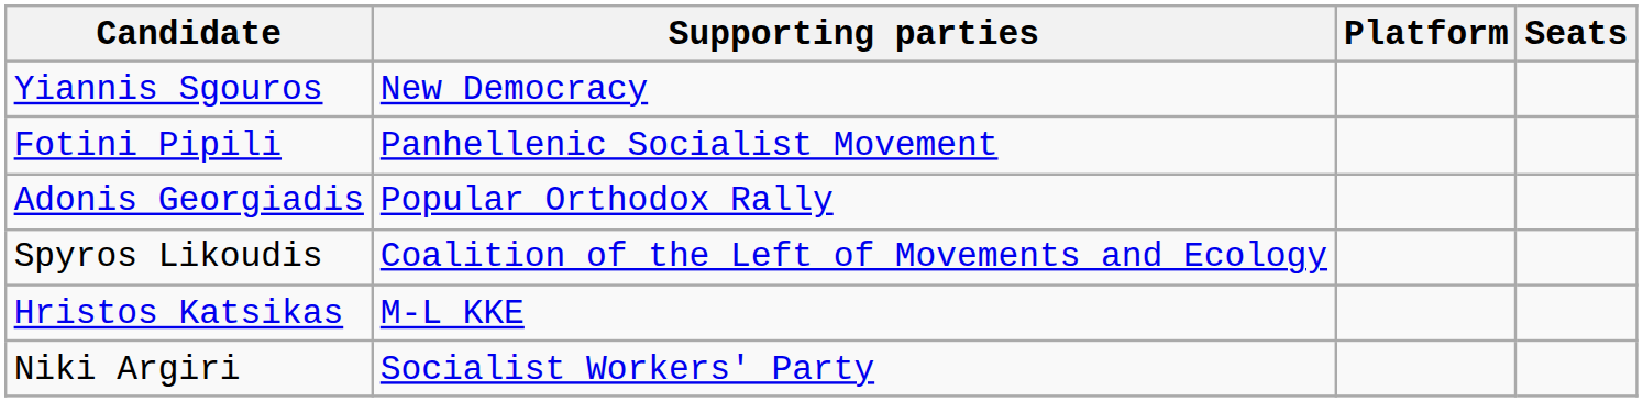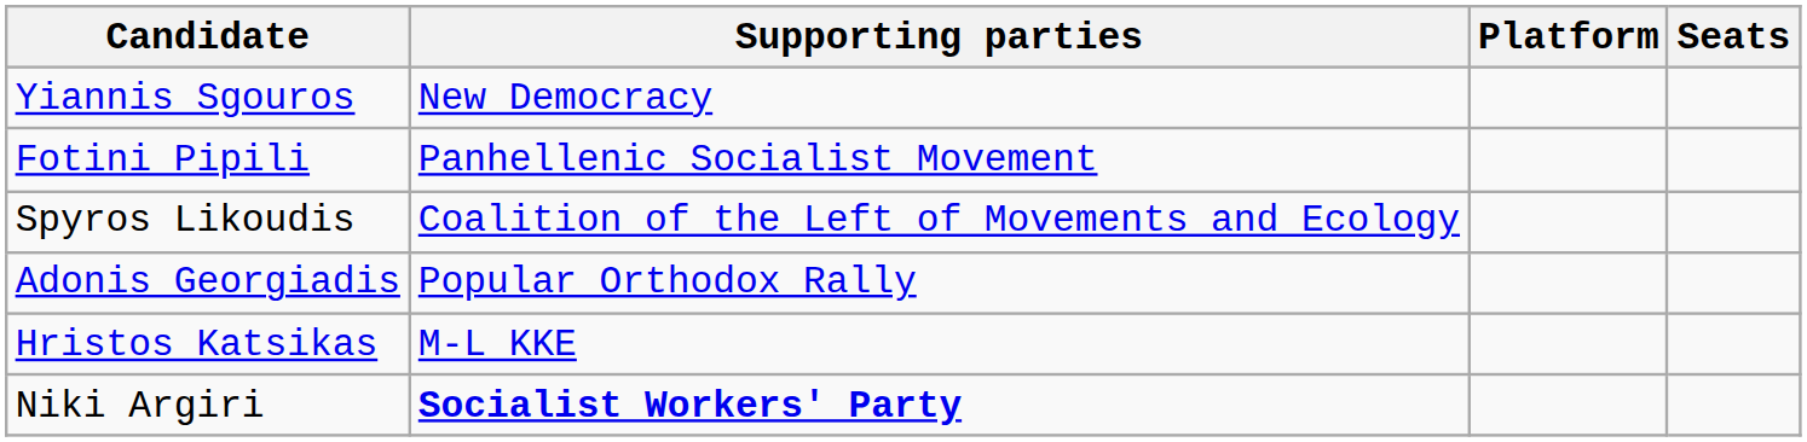rows swapped: Spyros Likoudis <-> Adonis Georgiadis
Niki Argiri | Supporting parties: normal -> bold
